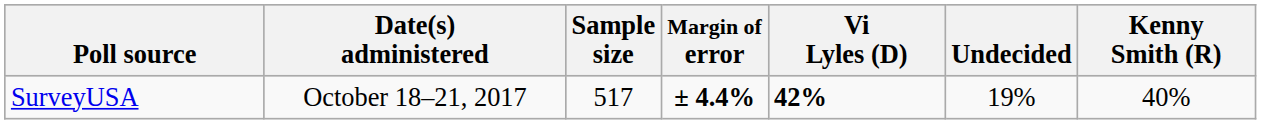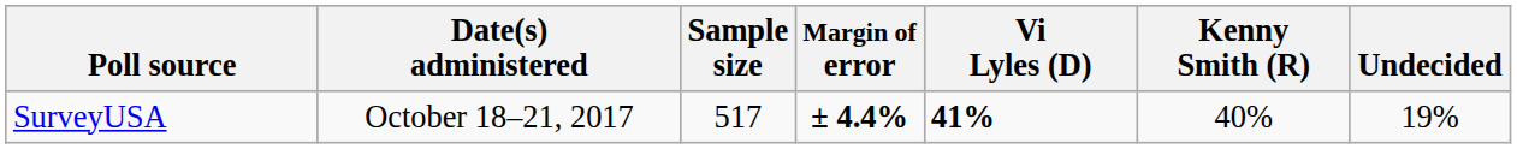columns swapped: Kenny Smith (R) <-> Undecided
SurveyUSA | Vi Lyles (D): 42% -> 41%
